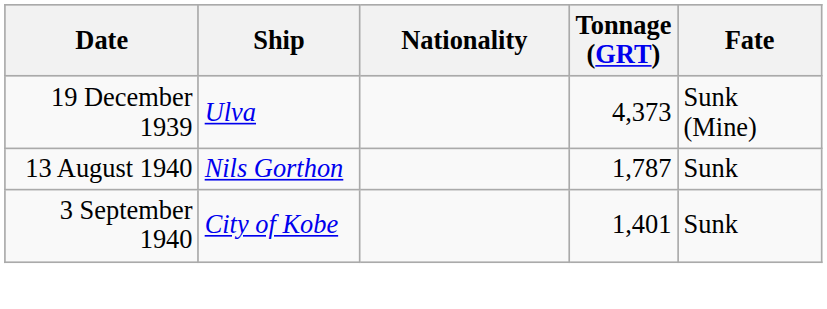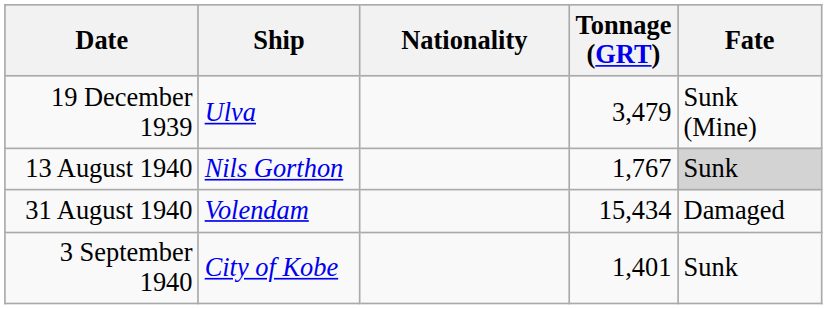19 December 1939 | Tonnage (GRT): 4,373 -> 3,479
13 August 1940 | Tonnage (GRT): 1,787 -> 1,767
13 August 1940 | Fate: no background -> lightgrey background
+ row: 31 August 1940 | Volendam | 15,434 | Damaged
